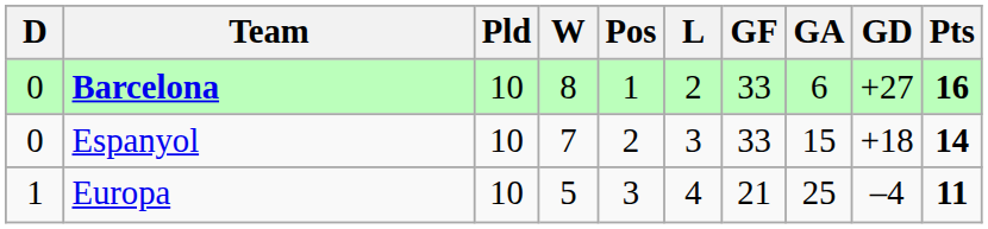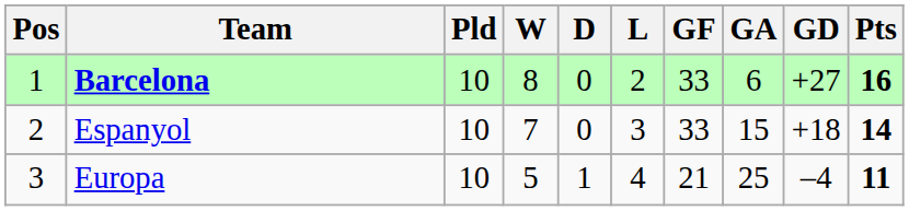columns swapped: Pos <-> D
